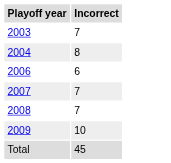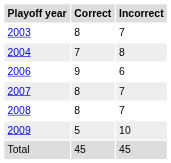+ column: Correct | 8 | 7 | 9 | 8 | 8 | 5 | 45
